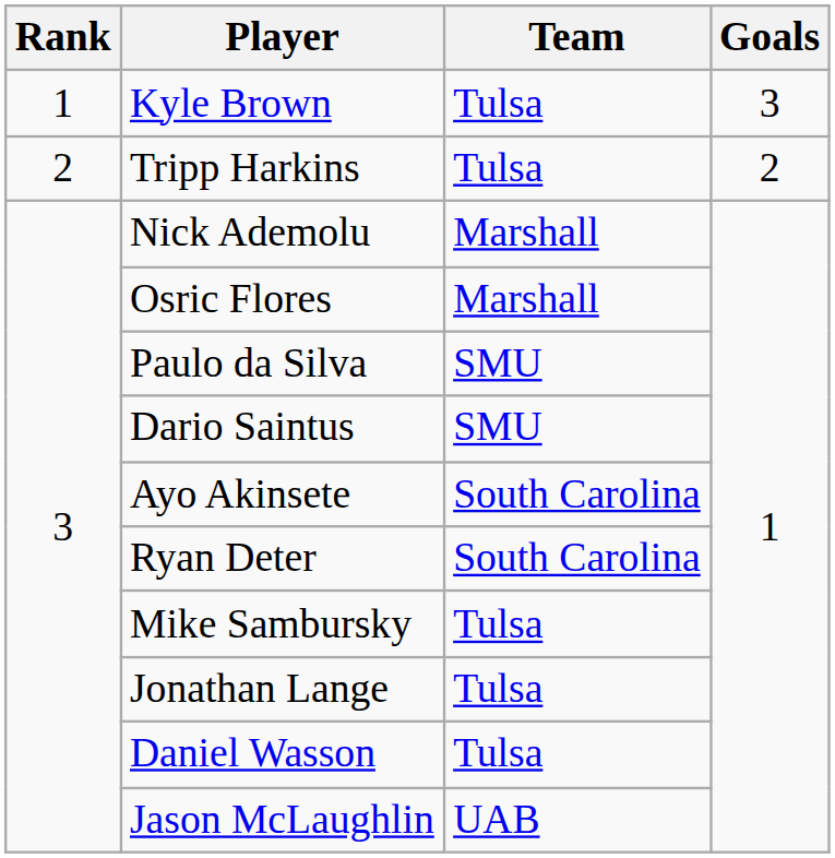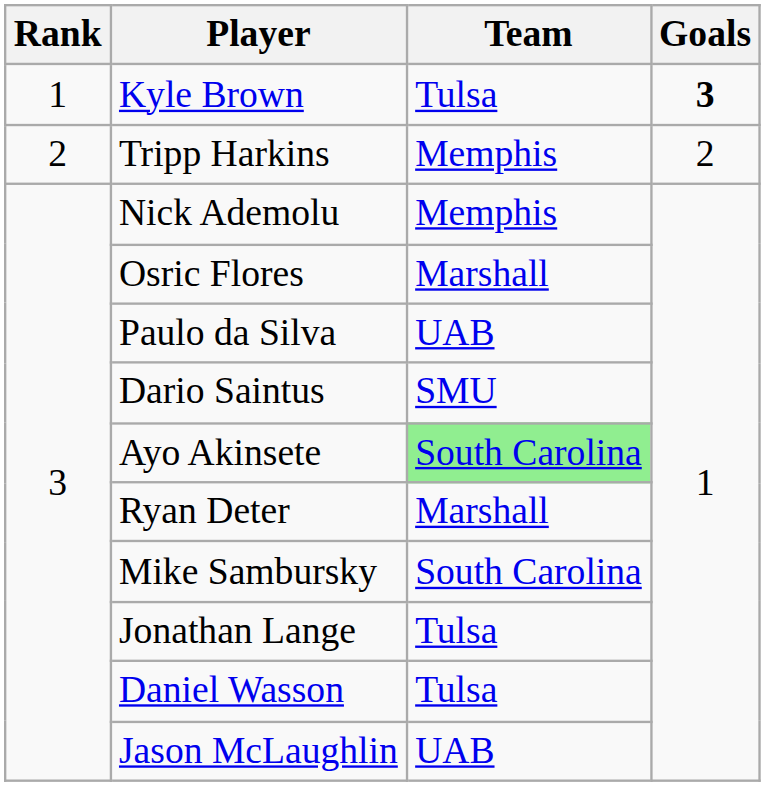Kyle Brown | Goals: normal -> bold
Tripp Harkins | Team: Tulsa -> Memphis
Nick Ademolu | Team: Marshall -> Memphis
Paulo da Silva | Team: SMU -> UAB
Ayo Akinsete | Team: no background -> lightgreen background
Ryan Deter | Team: South Carolina -> Marshall
Mike Sambursky | Team: Tulsa -> South Carolina
